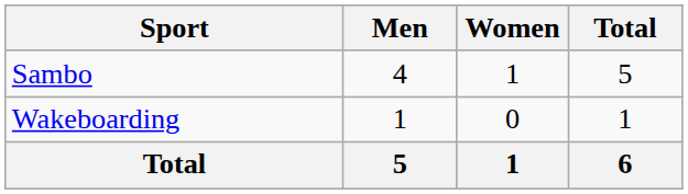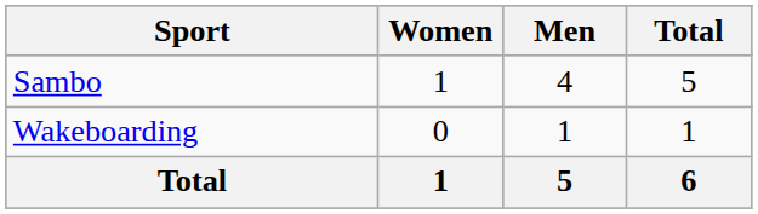columns swapped: Men <-> Women
